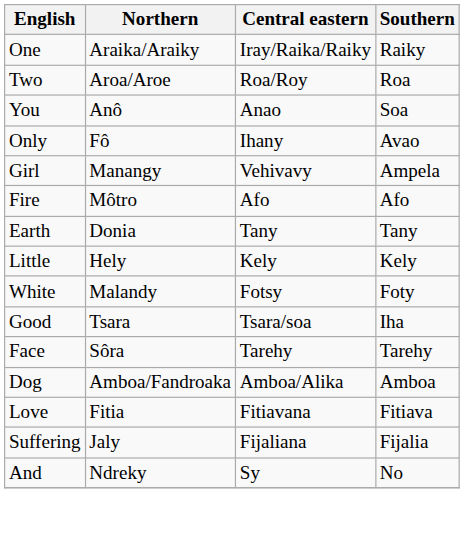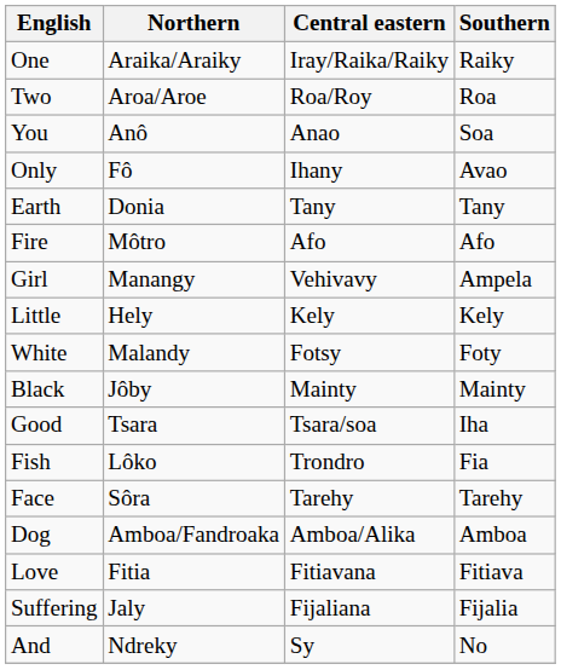rows swapped: Girl <-> Earth
+ row: Black | Jôby | Mainty | Mainty
+ row: Fish | Lôko | Trondro | Fia
